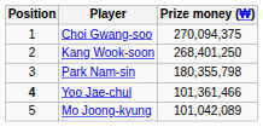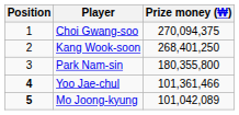Park Nam-sin | Prize money (₩): 180,355,798 -> 180,355,800
Mo Joong-kyung | Position: normal -> bold
